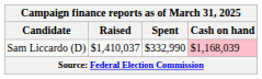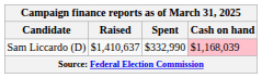Sam Liccardo (D) | Raised: $1,410,037 -> $1,410,637
